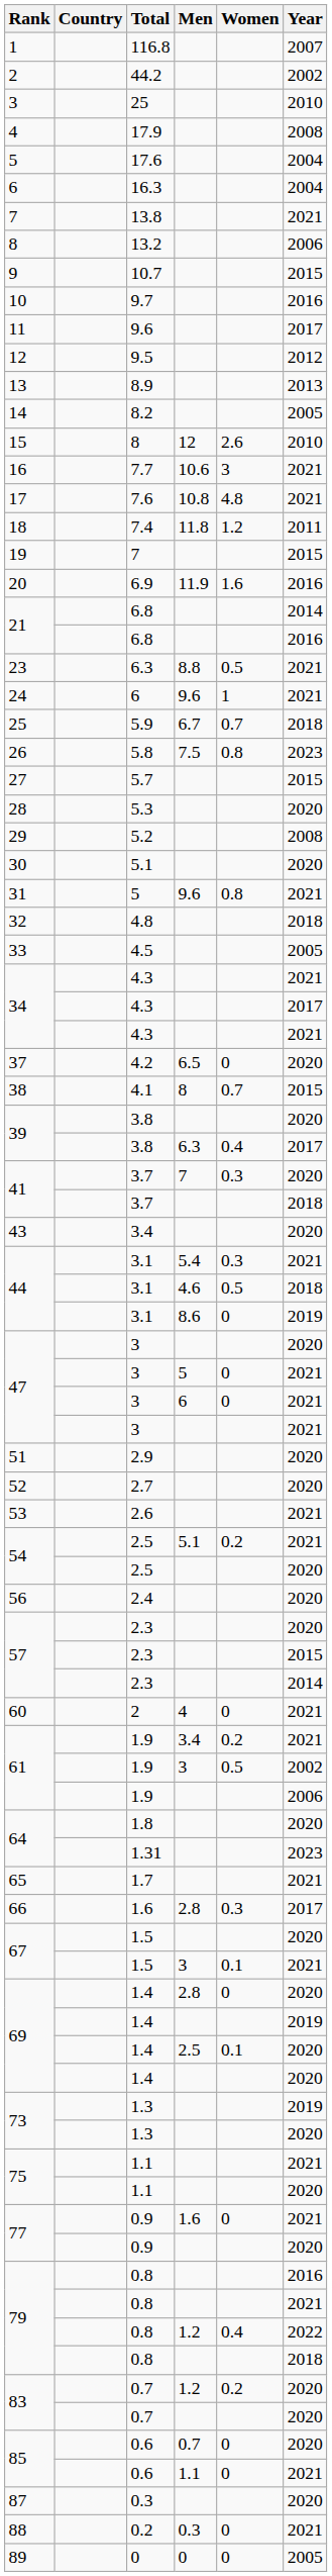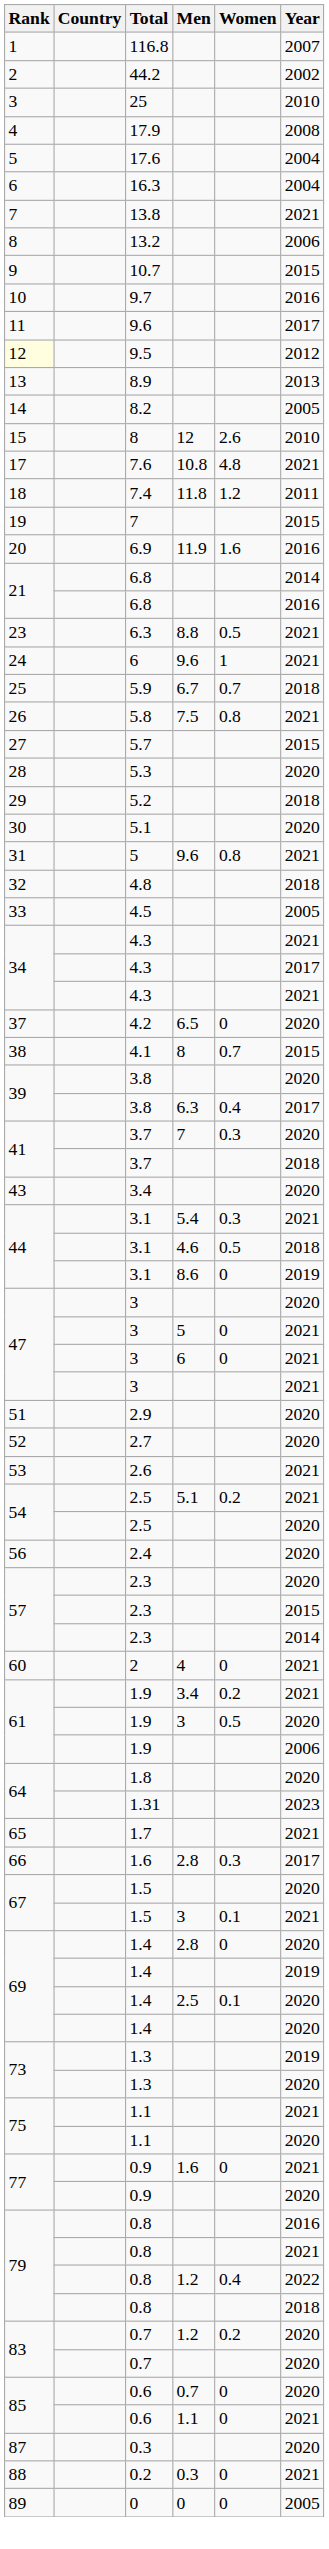9.5 | Rank: no background -> lightyellow background
- row: 16 | 7.7 | 10.6 | 3 | 2021
5.8 | Year: 2023 -> 2021
5.2 | Year: 2008 -> 2018
1.9 / 3 | Year: 2002 -> 2020
